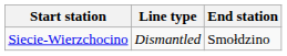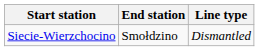columns swapped: End station <-> Line type
